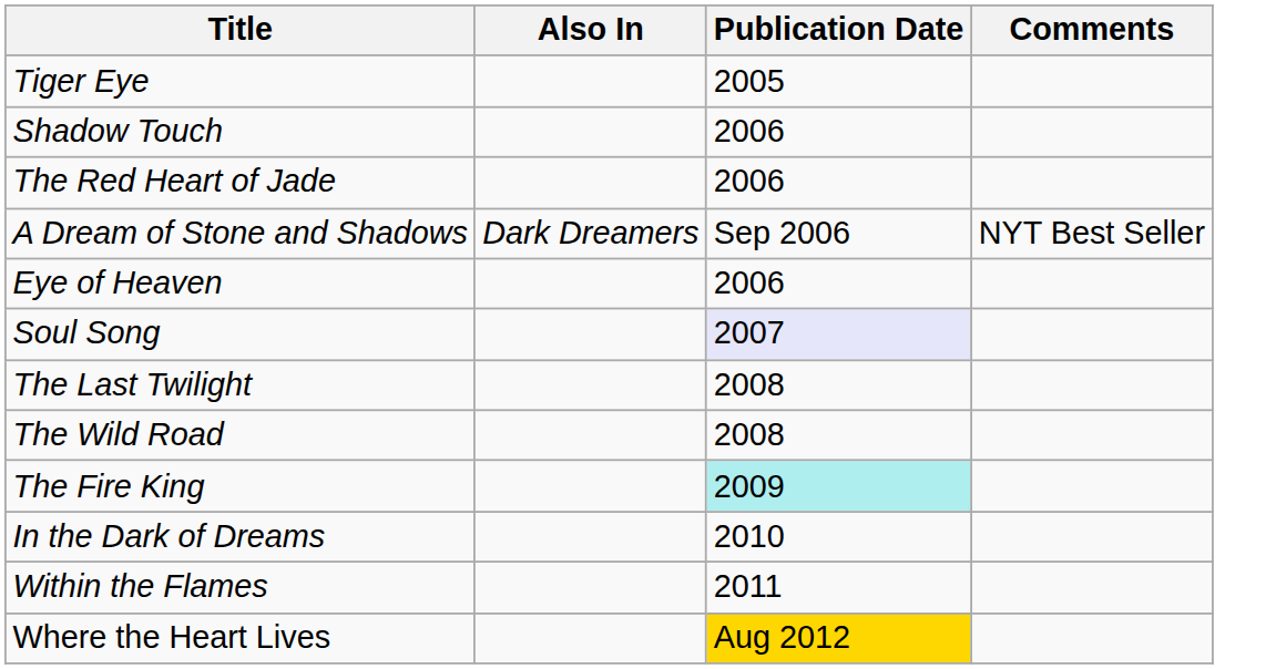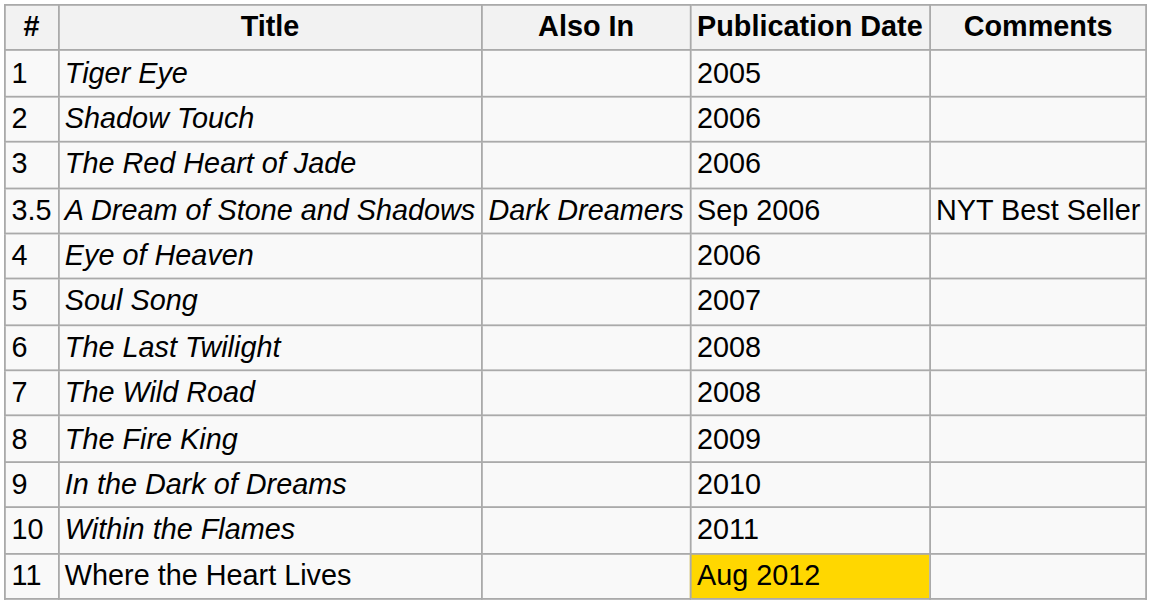+ column: # | 1 | 2 | 3 | 3.5 | 4 | 5 | 6 | 7 | 8 | 9 | 10 | 11
Soul Song | Publication Date: lavender background -> no background
The Fire King | Publication Date: paleturquoise background -> no background
